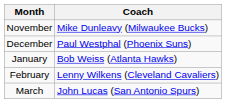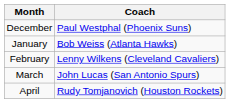- row: November | Mike Dunleavy (Milwaukee Bucks)
+ row: April | Rudy Tomjanovich (Houston Rockets)
